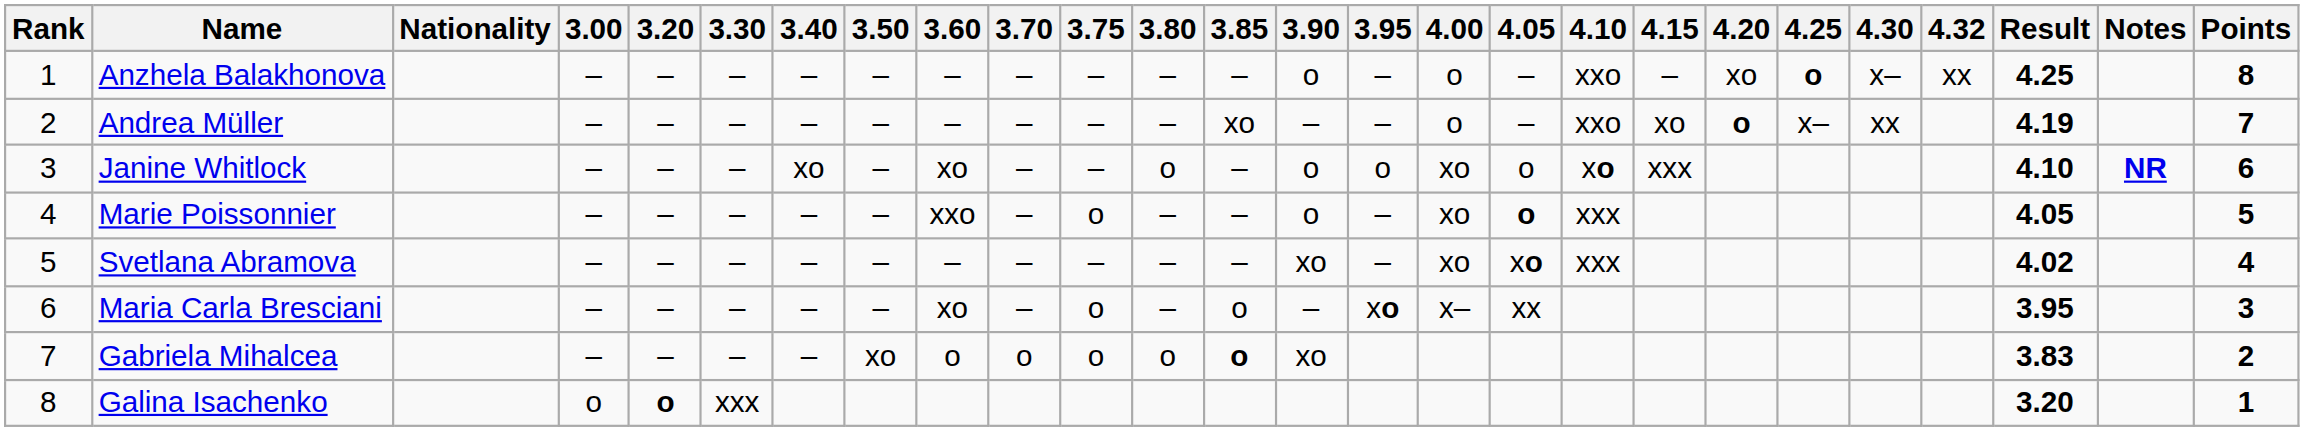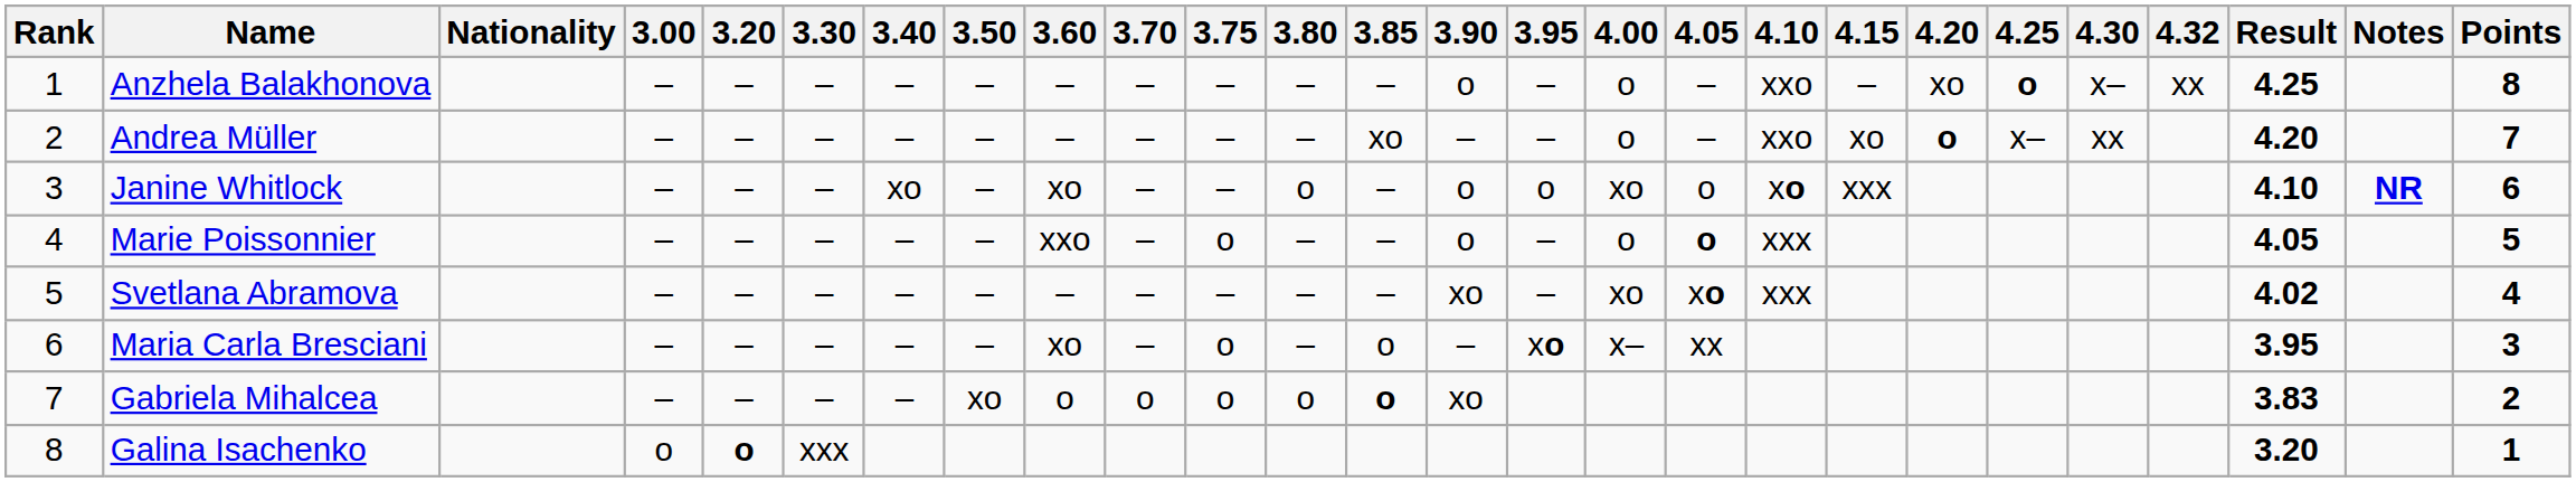Andrea Müller | Result: 4.19 -> 4.20
Marie Poissonnier | 4.00: xo -> o
